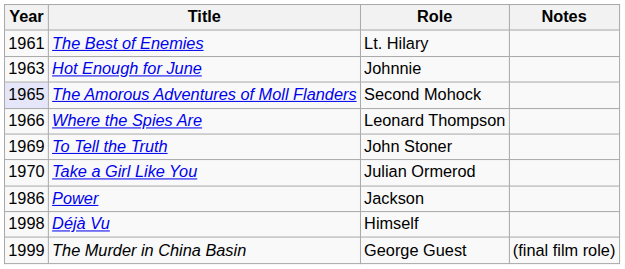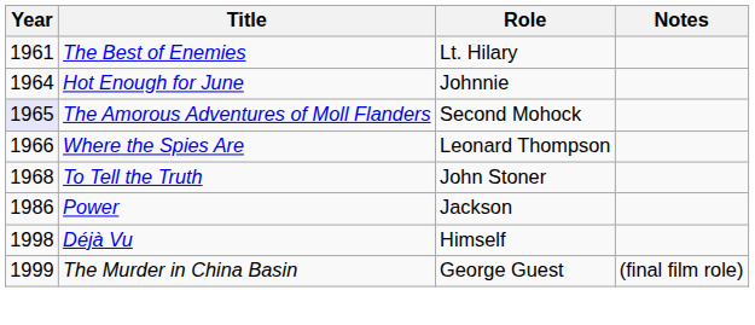Hot Enough for June | Year: 1963 -> 1964
To Tell the Truth | Year: 1969 -> 1968
- row: 1970 | Take a Girl Like You | Julian Ormerod
